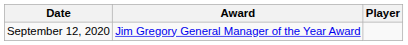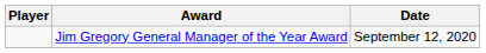columns swapped: Player <-> Date
